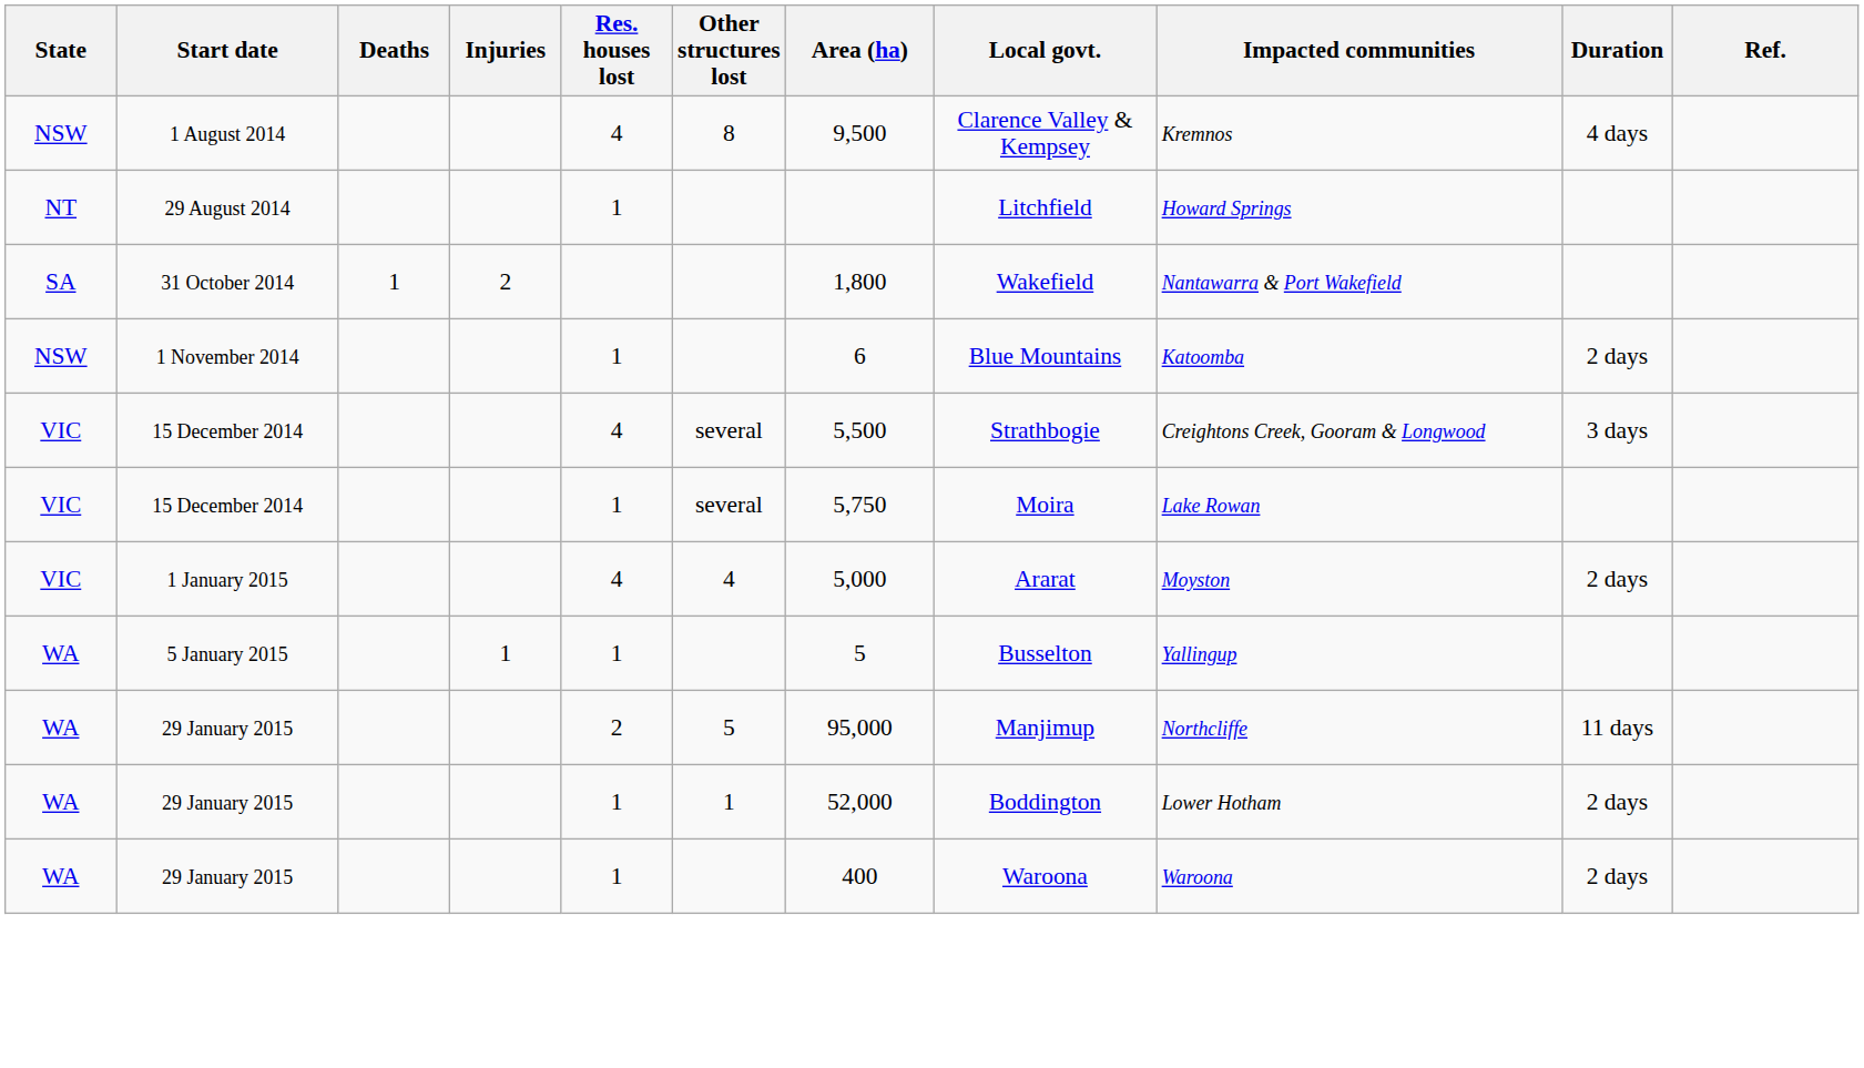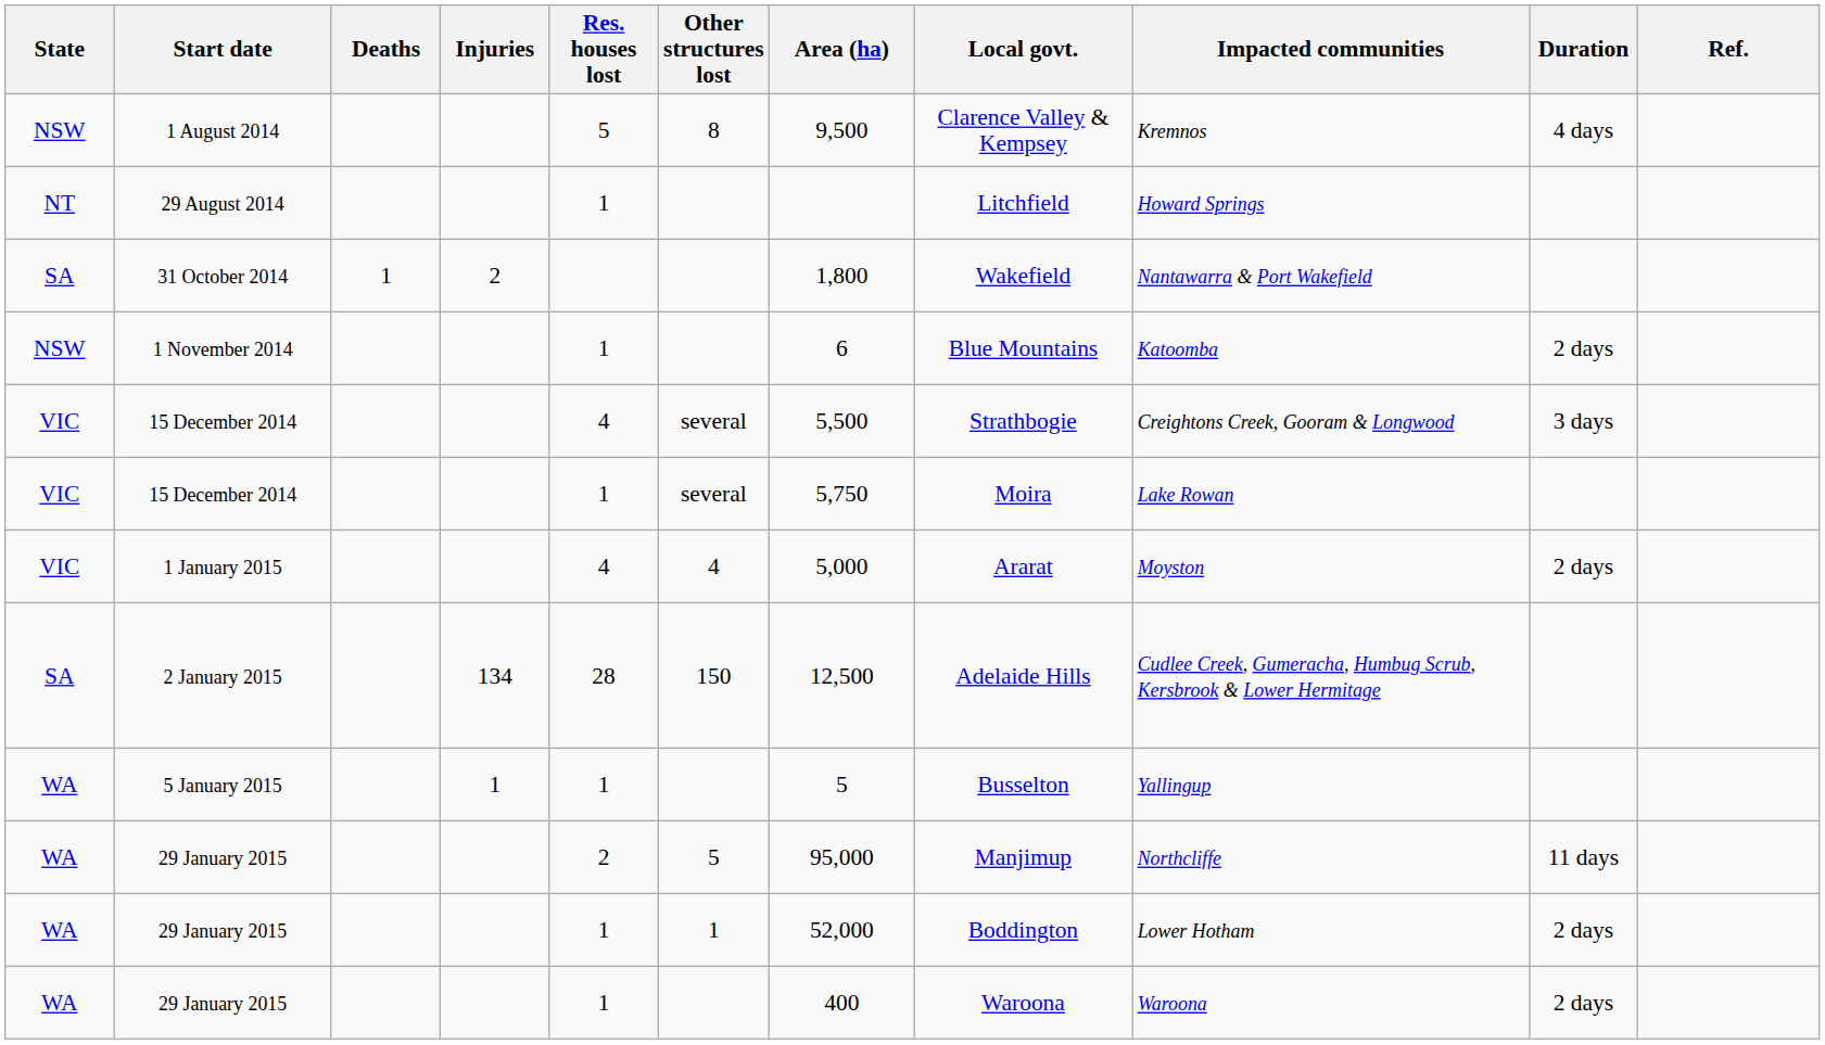1 August 2014 | Res. houses lost: 4 -> 5
+ row: SA | 2 January 2015 | 134 | 28 | 150 | 12,500 | Adelaide Hills | Cudlee Creek, Gumeracha, Humbug Scrub, Kersbrook & Lower Hermitage
